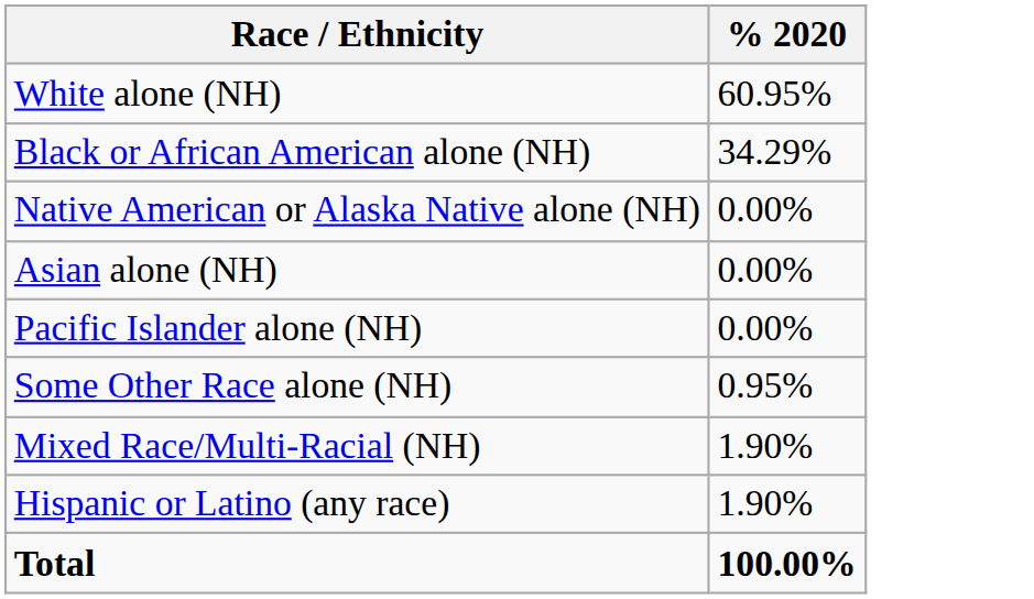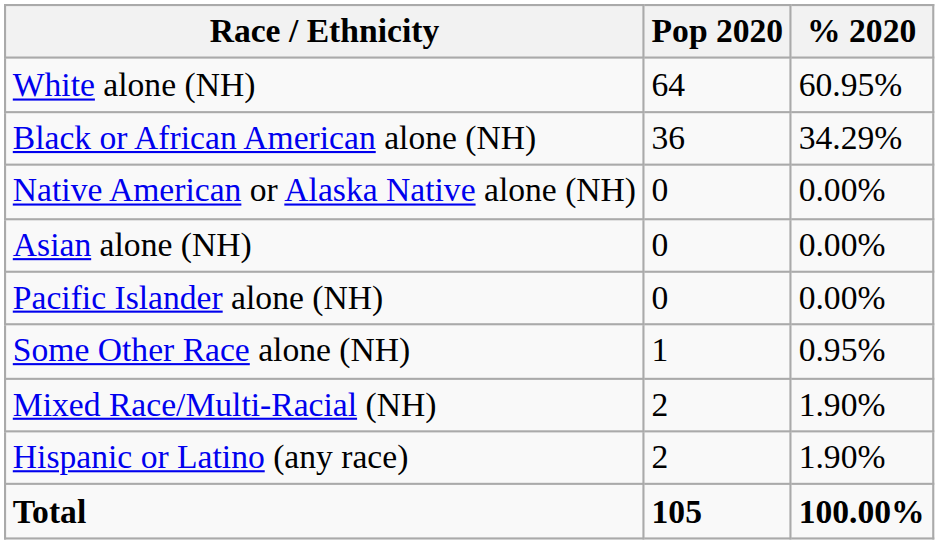+ column: Pop 2020 | 64 | 36 | 0 | 0 | 0 | 1 | 2 | 2 | 105
